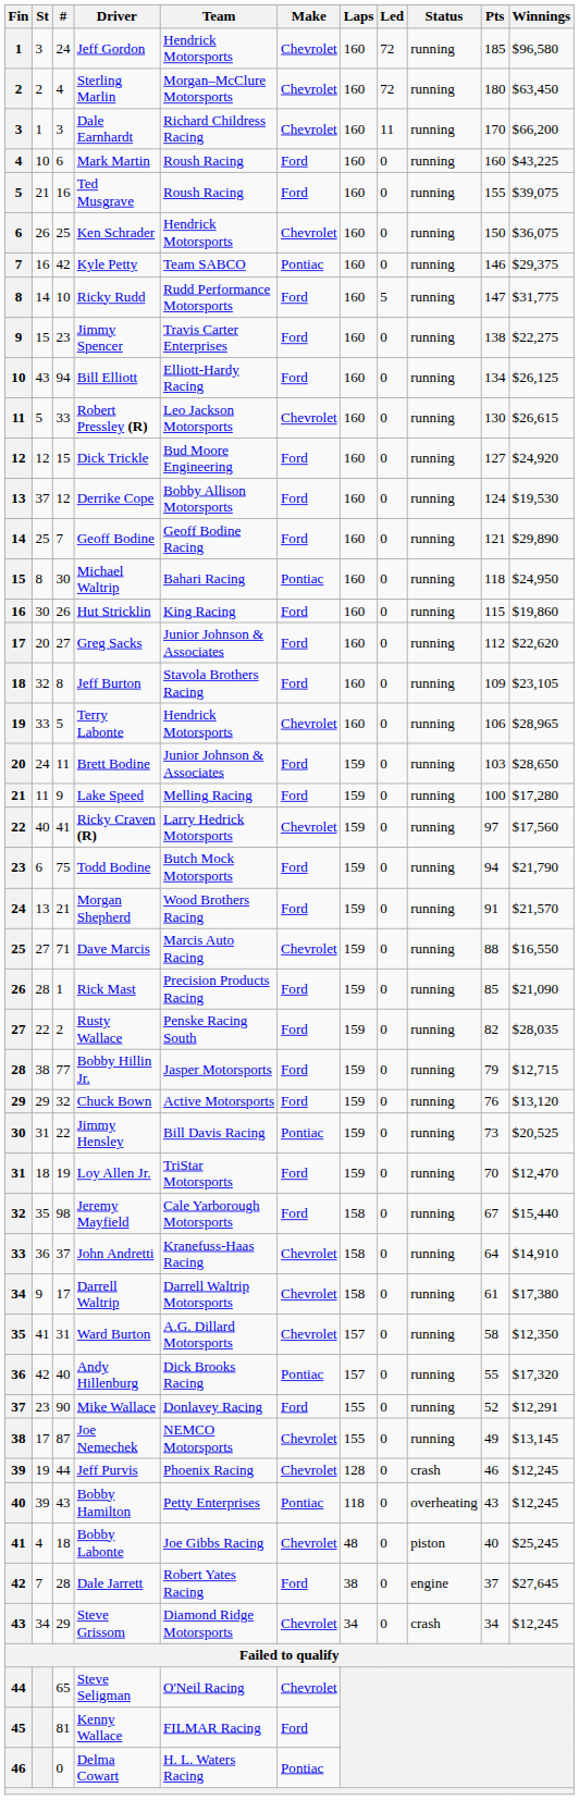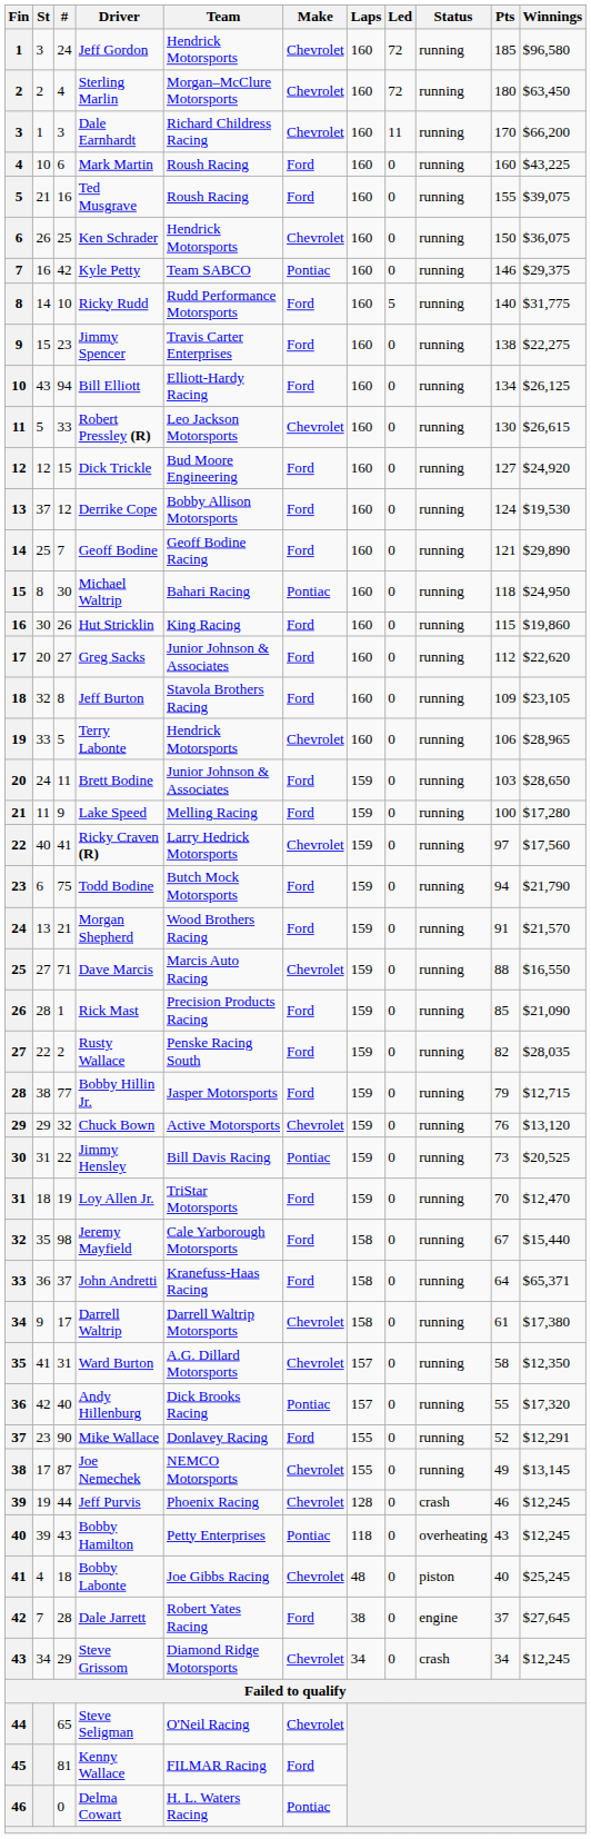Ricky Rudd | Pts: 147 -> 140
Chuck Bown | Make: Ford -> Chevrolet
John Andretti | Make: Chevrolet -> Ford
John Andretti | Winnings: $14,910 -> $65,371
